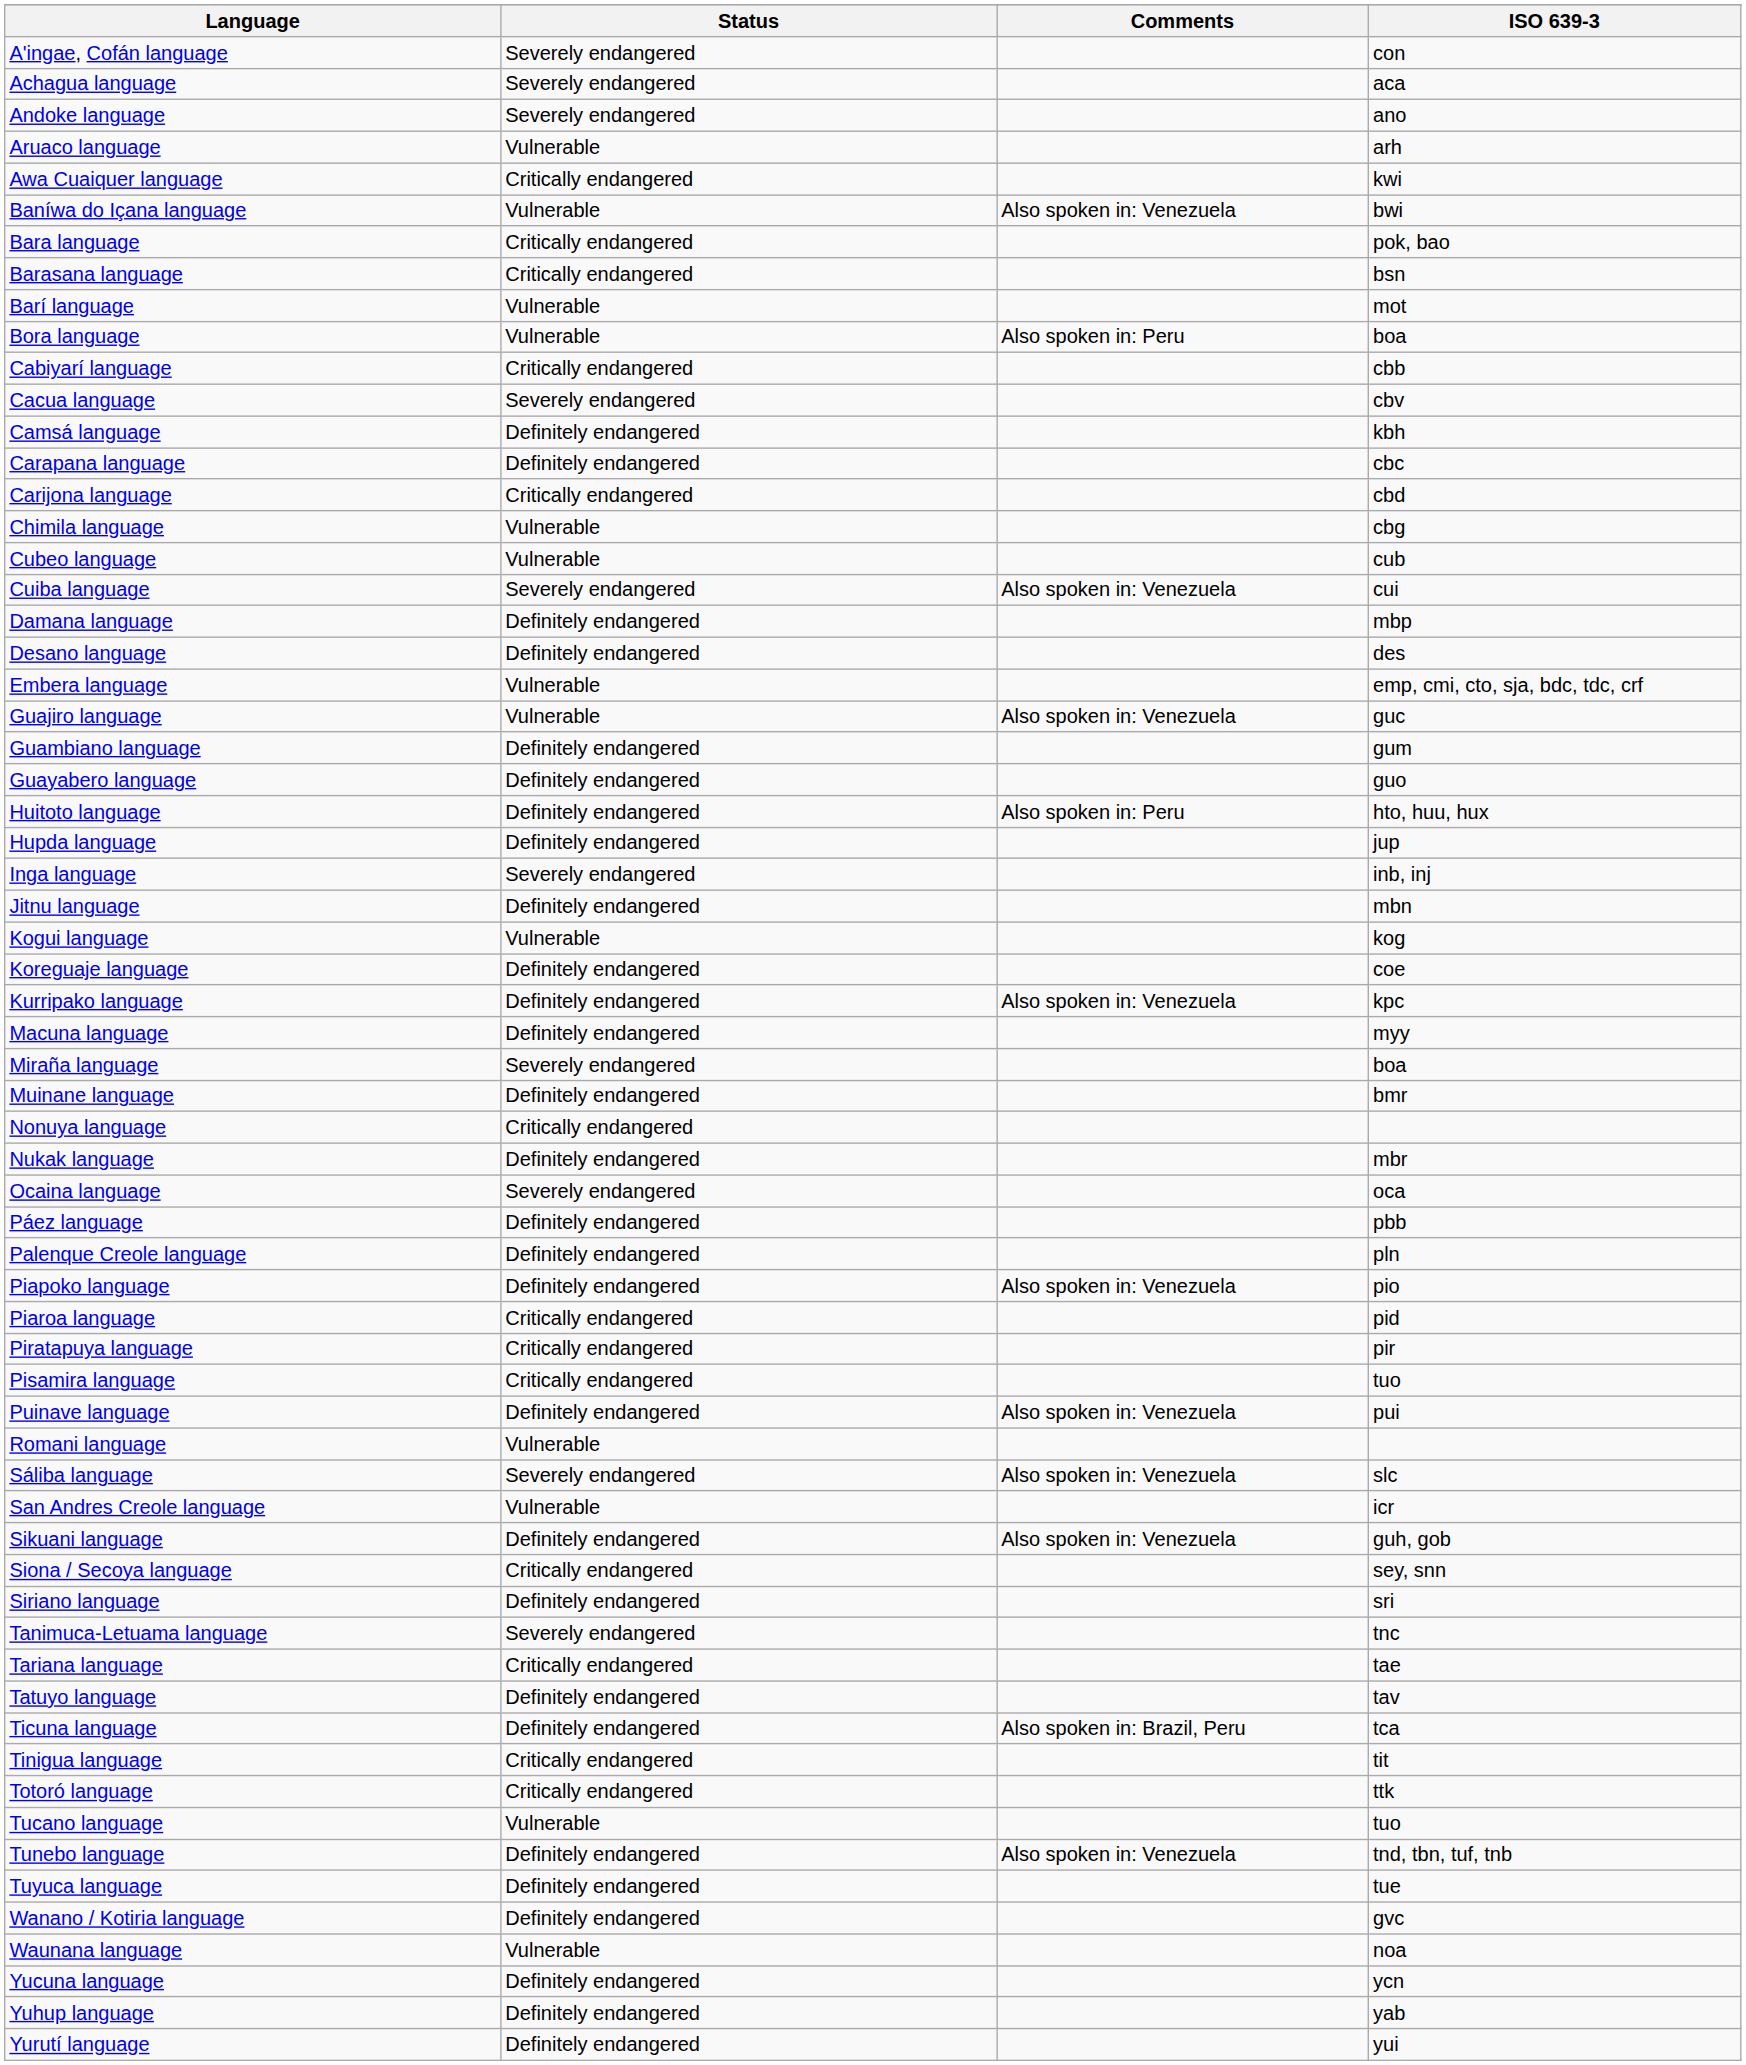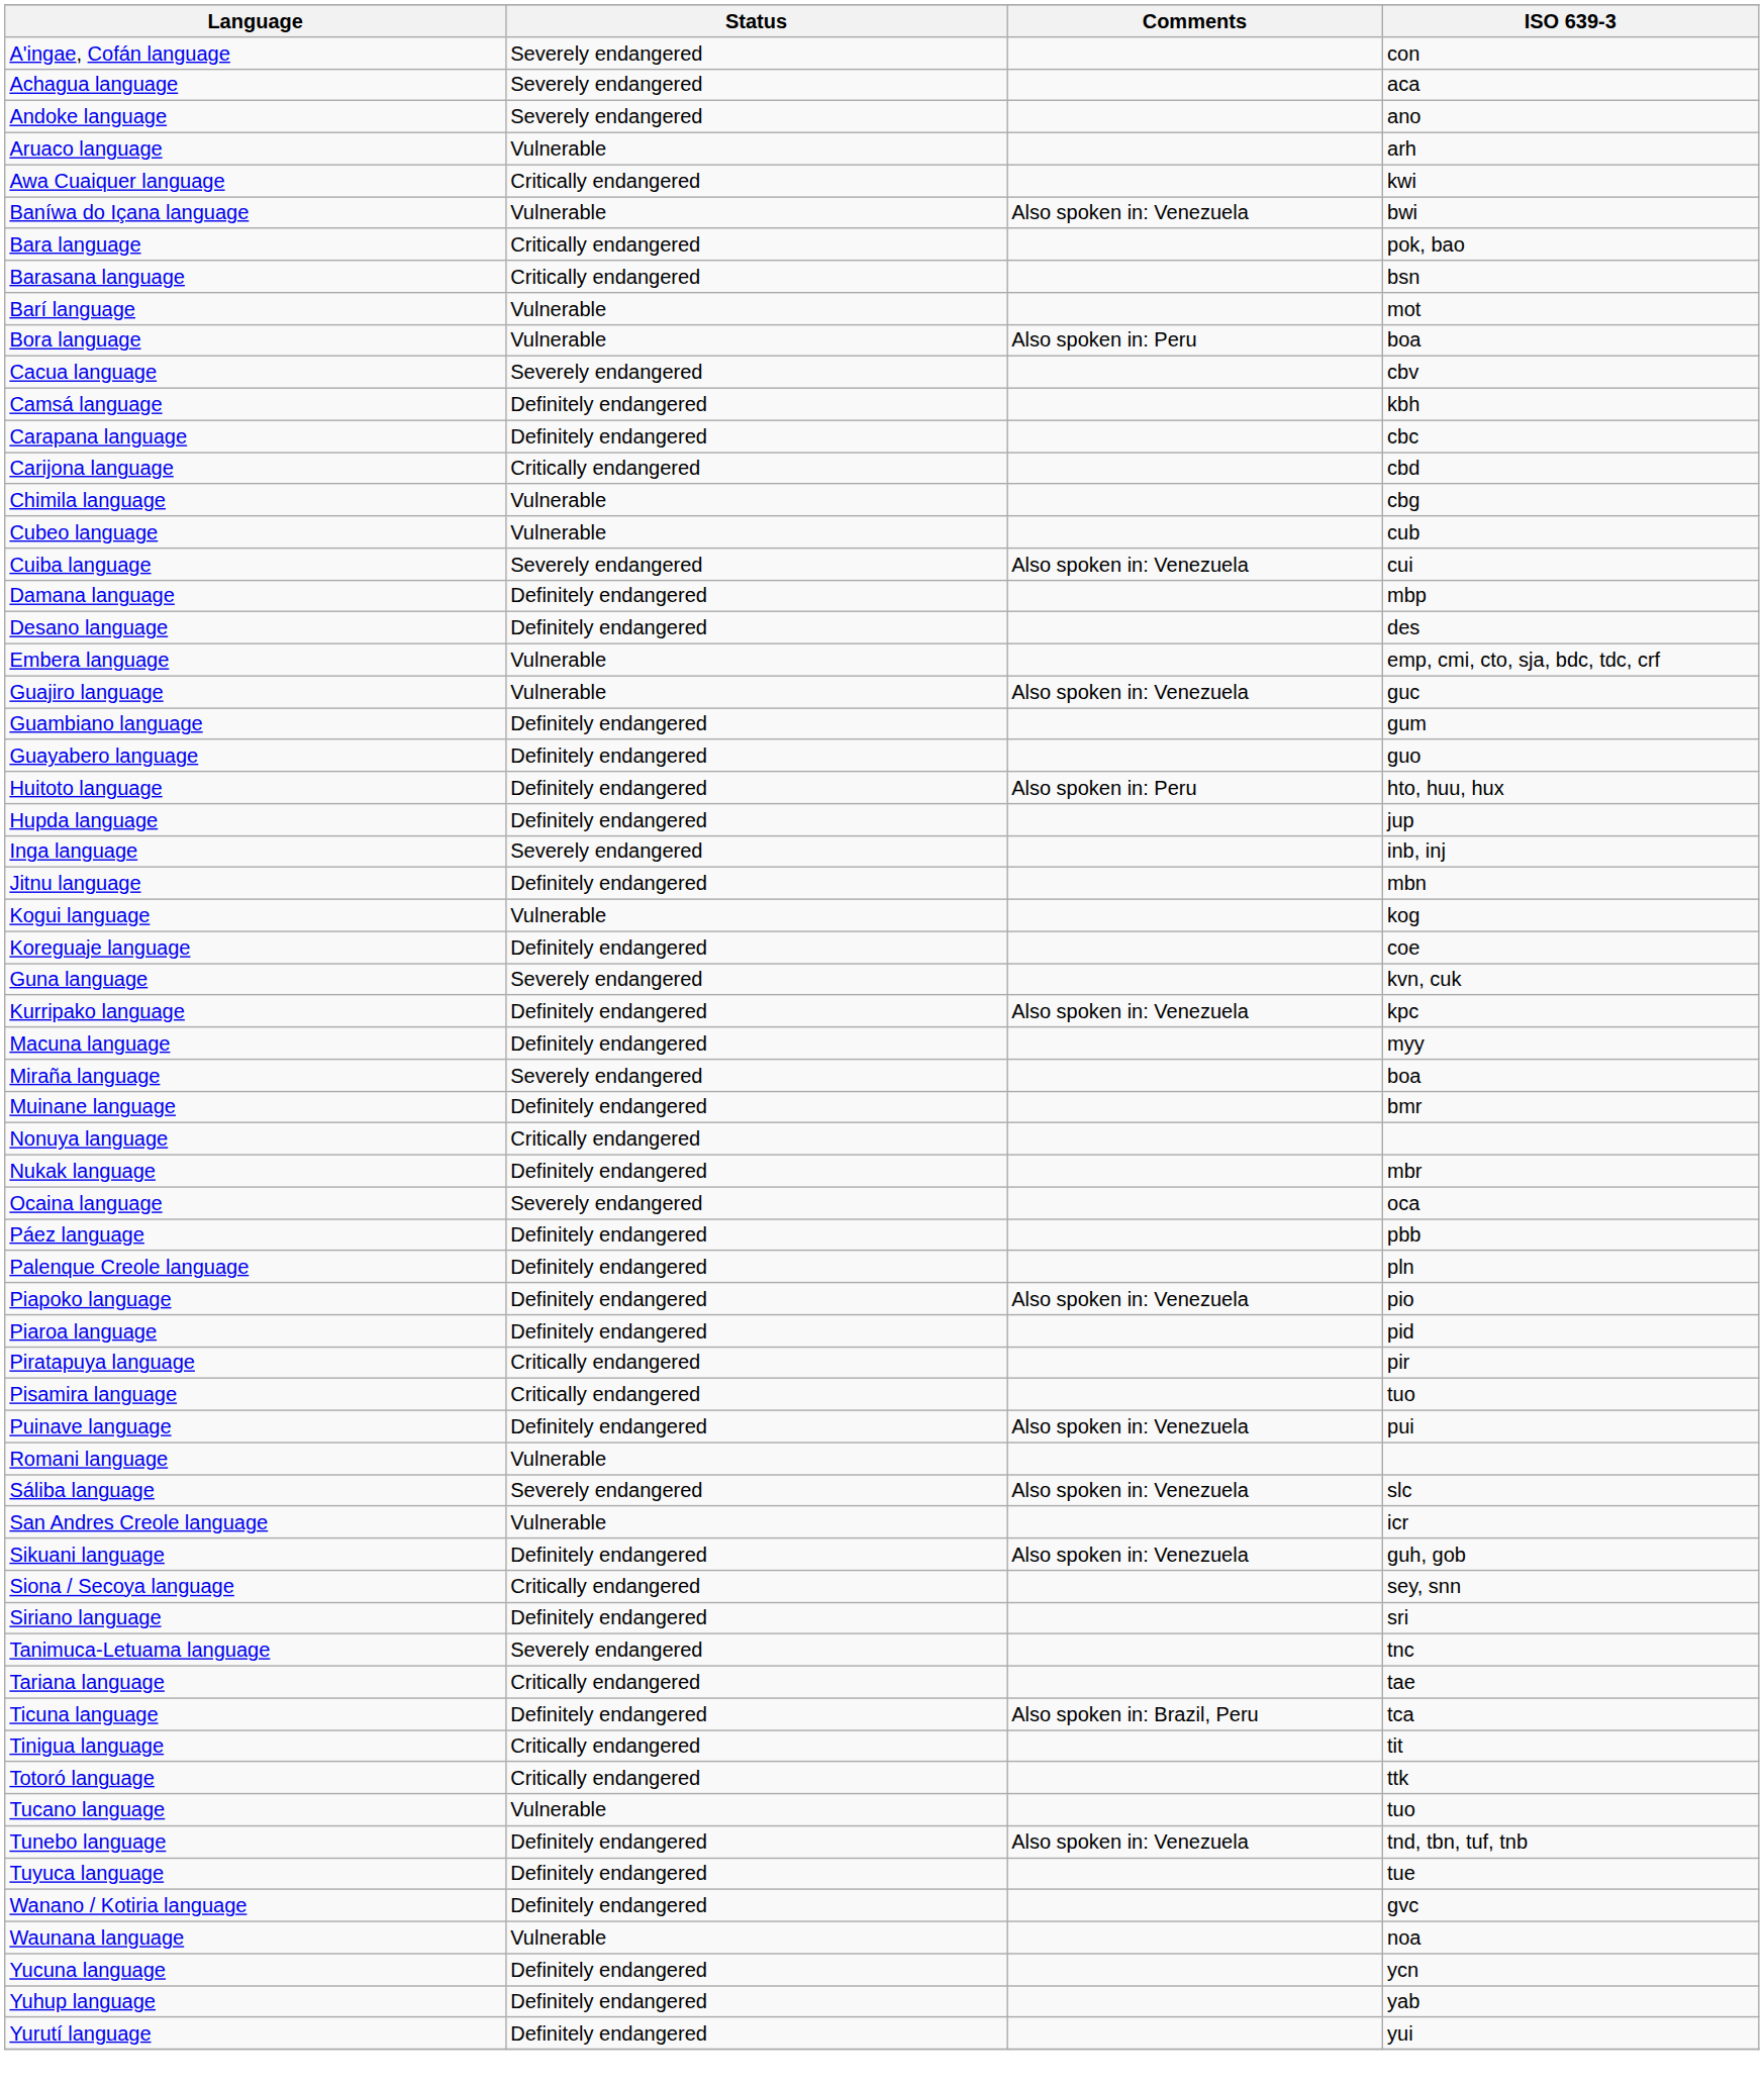- row: Cabiyarí language | Critically endangered | cbb
+ row: Guna language | Severely endangered | kvn, cuk
Piaroa language | Status: Critically endangered -> Definitely endangered
- row: Tatuyo language | Definitely endangered | tav
